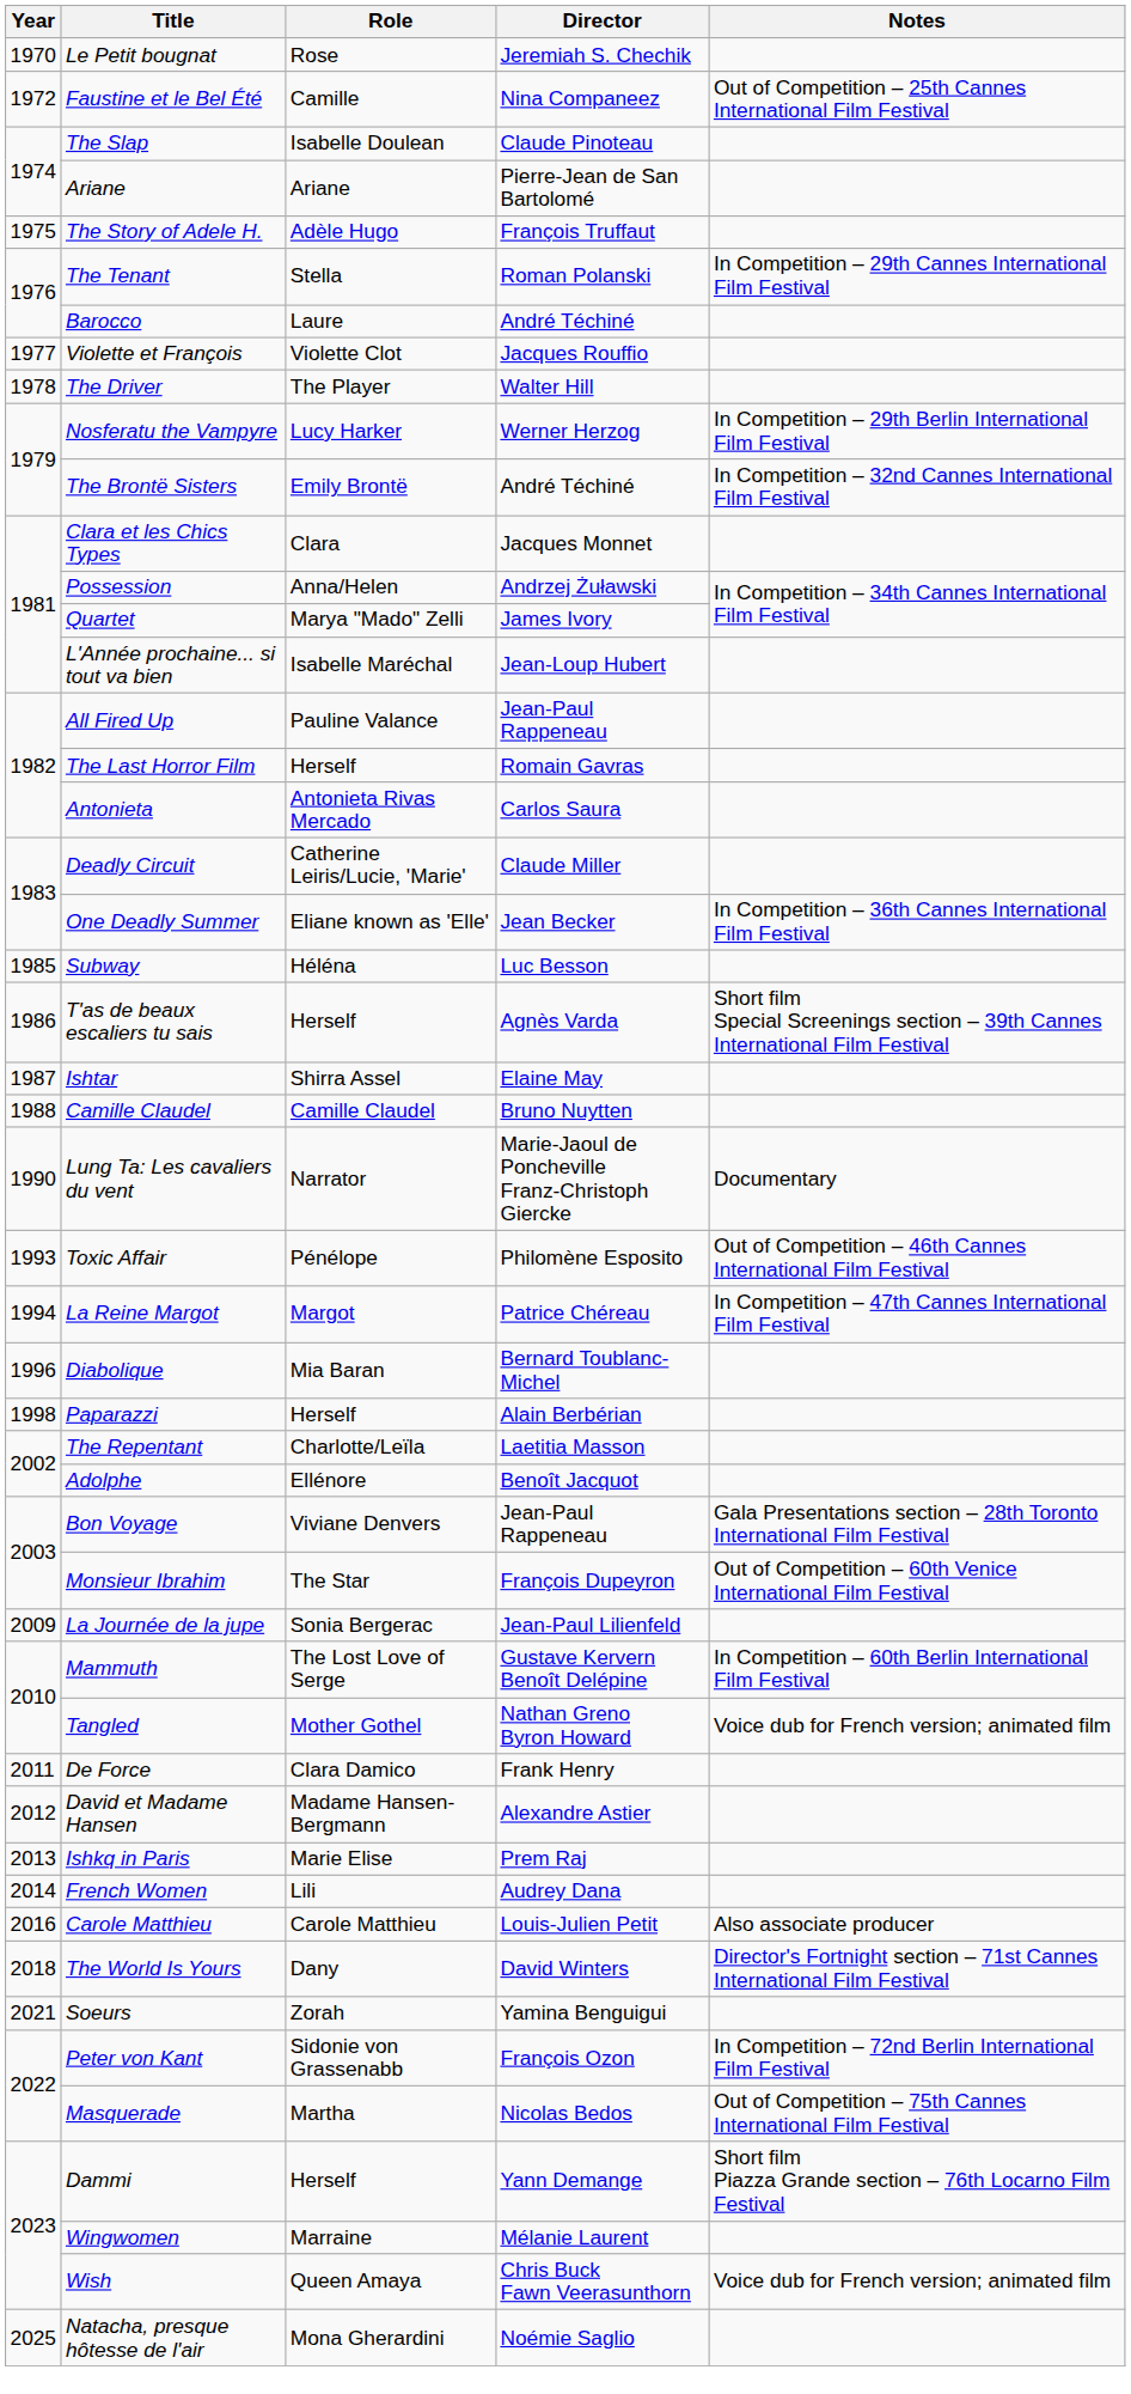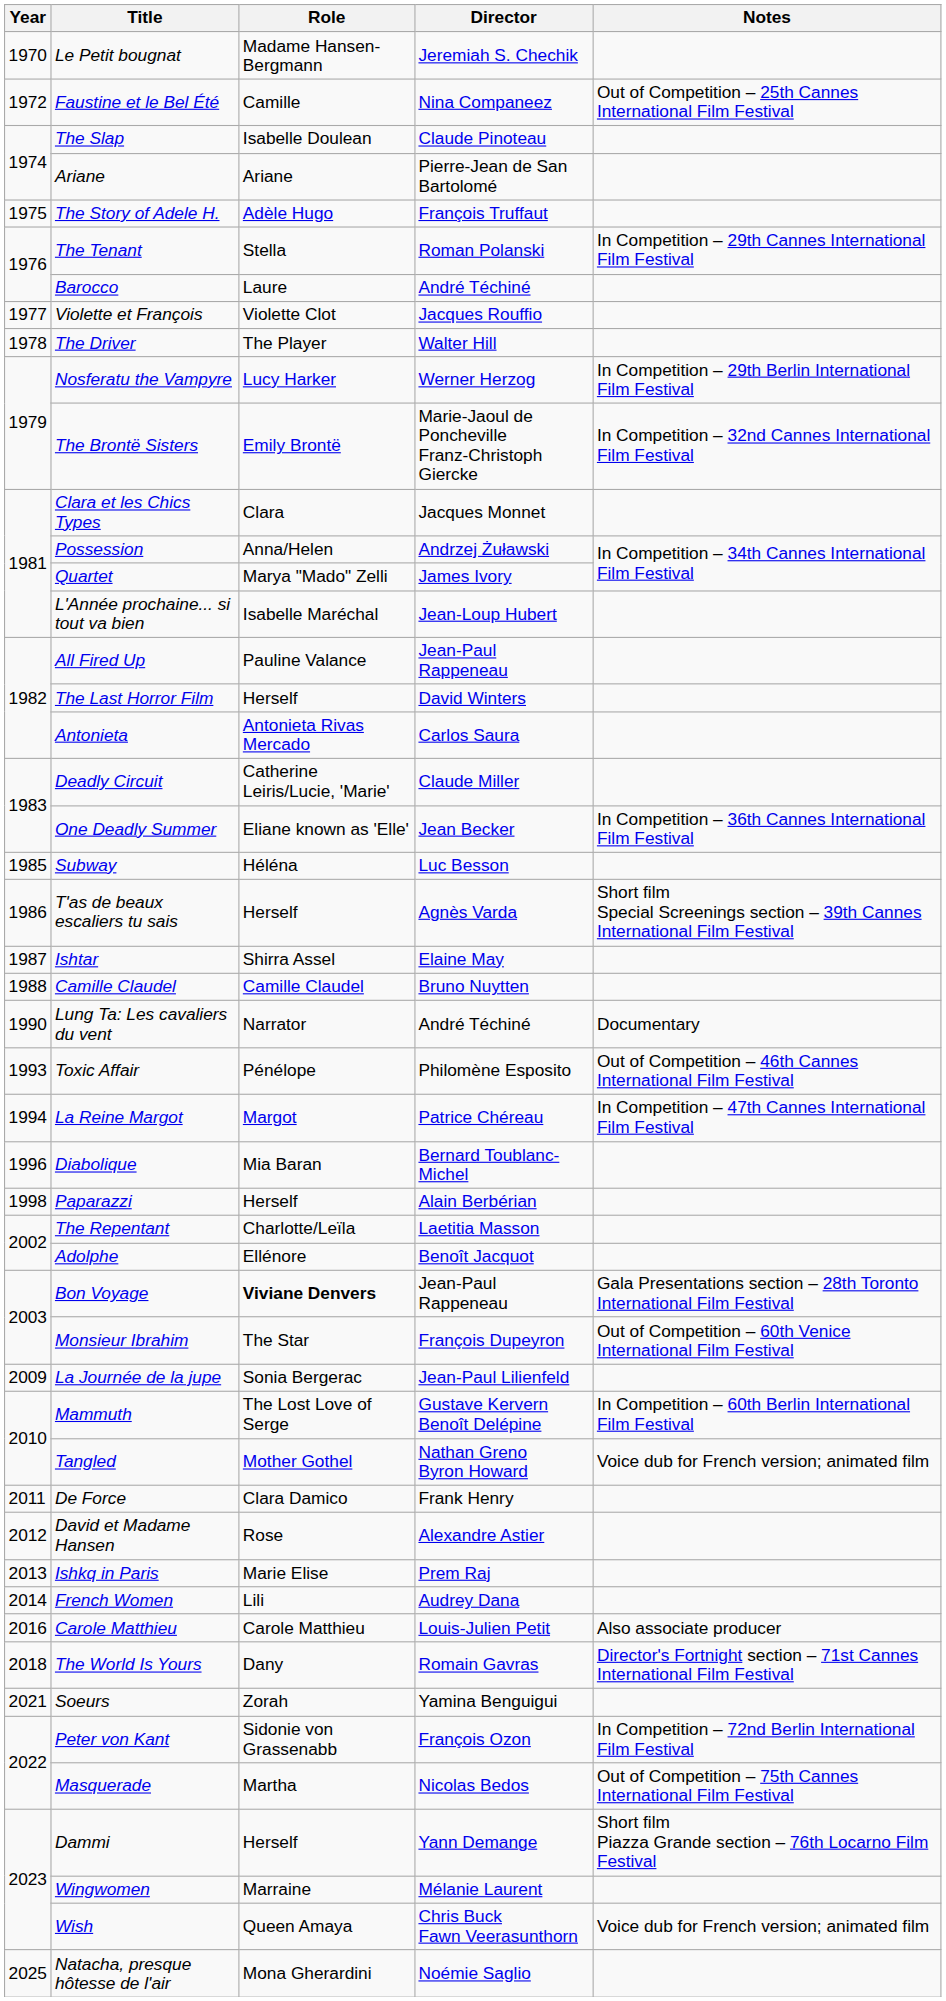Le Petit bougnat | Role: Rose -> Madame Hansen-Bergmann
The Brontë Sisters | Director: André Téchiné -> Marie-Jaoul de Poncheville Franz-Christoph Giercke
The Last Horror Film | Director: Romain Gavras -> David Winters
Lung Ta: Les cavaliers du vent | Director: Marie-Jaoul de Poncheville Franz-Christoph Giercke -> André Téchiné
Bon Voyage | Role: normal -> bold
David et Madame Hansen | Role: Madame Hansen-Bergmann -> Rose
The World Is Yours | Director: David Winters -> Romain Gavras
